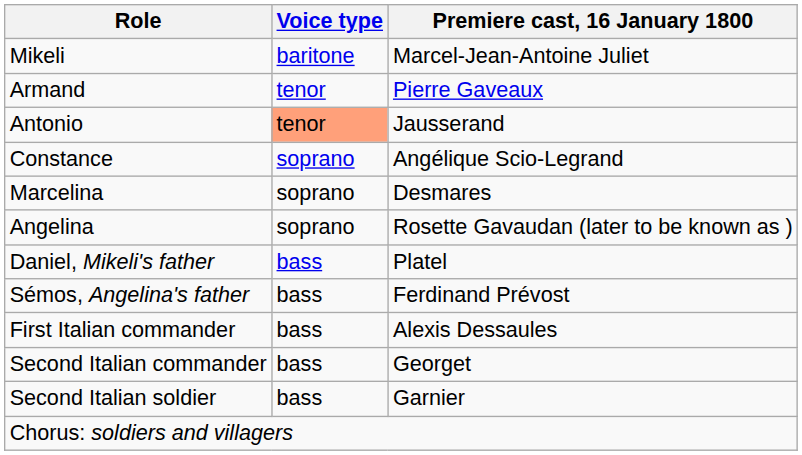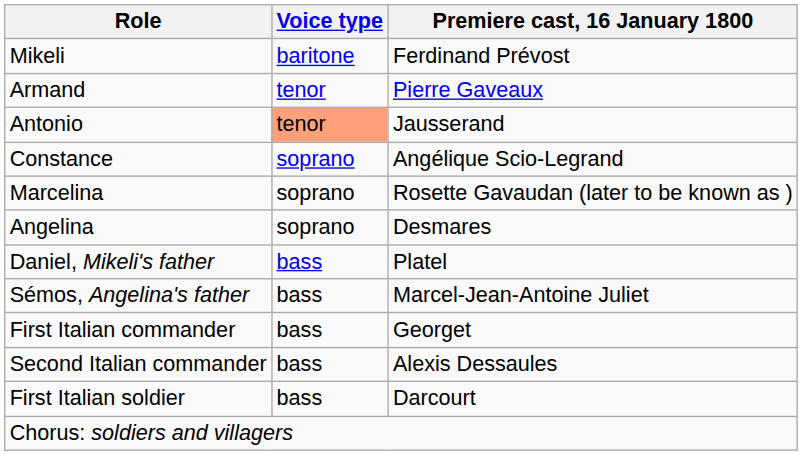Mikeli | Premiere cast, 16 January 1800: Marcel-Jean-Antoine Juliet -> Ferdinand Prévost
Marcelina | Premiere cast, 16 January 1800: Desmares -> Rosette Gavaudan (later to be known as )
Angelina | Premiere cast, 16 January 1800: Rosette Gavaudan (later to be known as ) -> Desmares
Sémos, Angelina's father | Premiere cast, 16 January 1800: Ferdinand Prévost -> Marcel-Jean-Antoine Juliet
First Italian commander | Premiere cast, 16 January 1800: Alexis Dessaules -> Georget
Second Italian commander | Premiere cast, 16 January 1800: Georget -> Alexis Dessaules
+ row: First Italian soldier | bass | Darcourt
- row: Second Italian soldier | bass | Garnier
